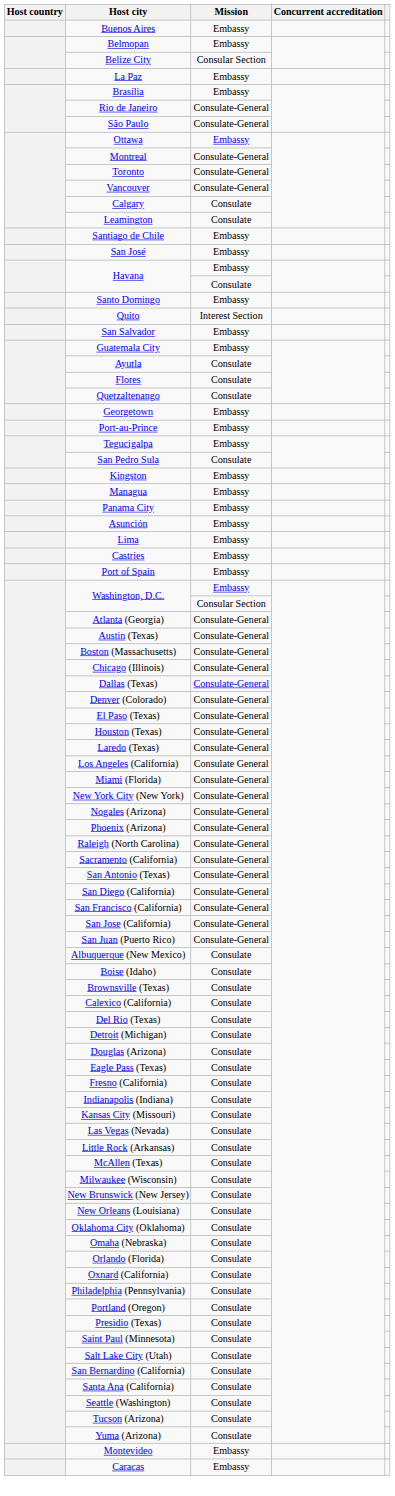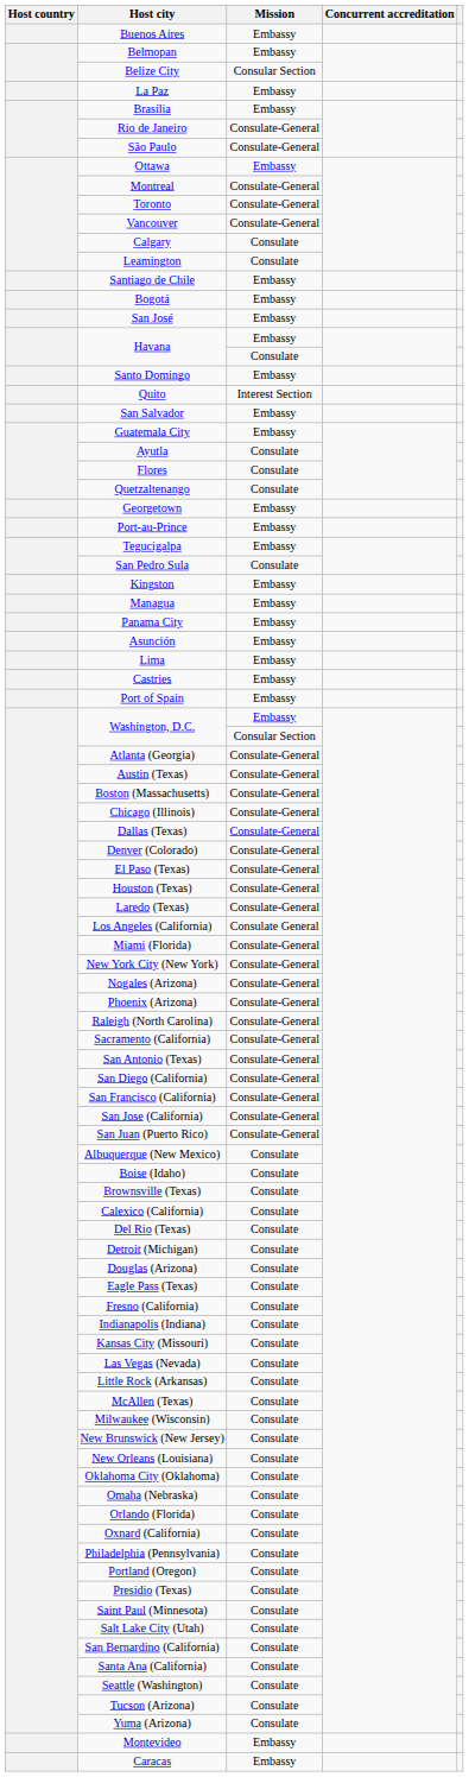+ row: Bogotá | Embassy
